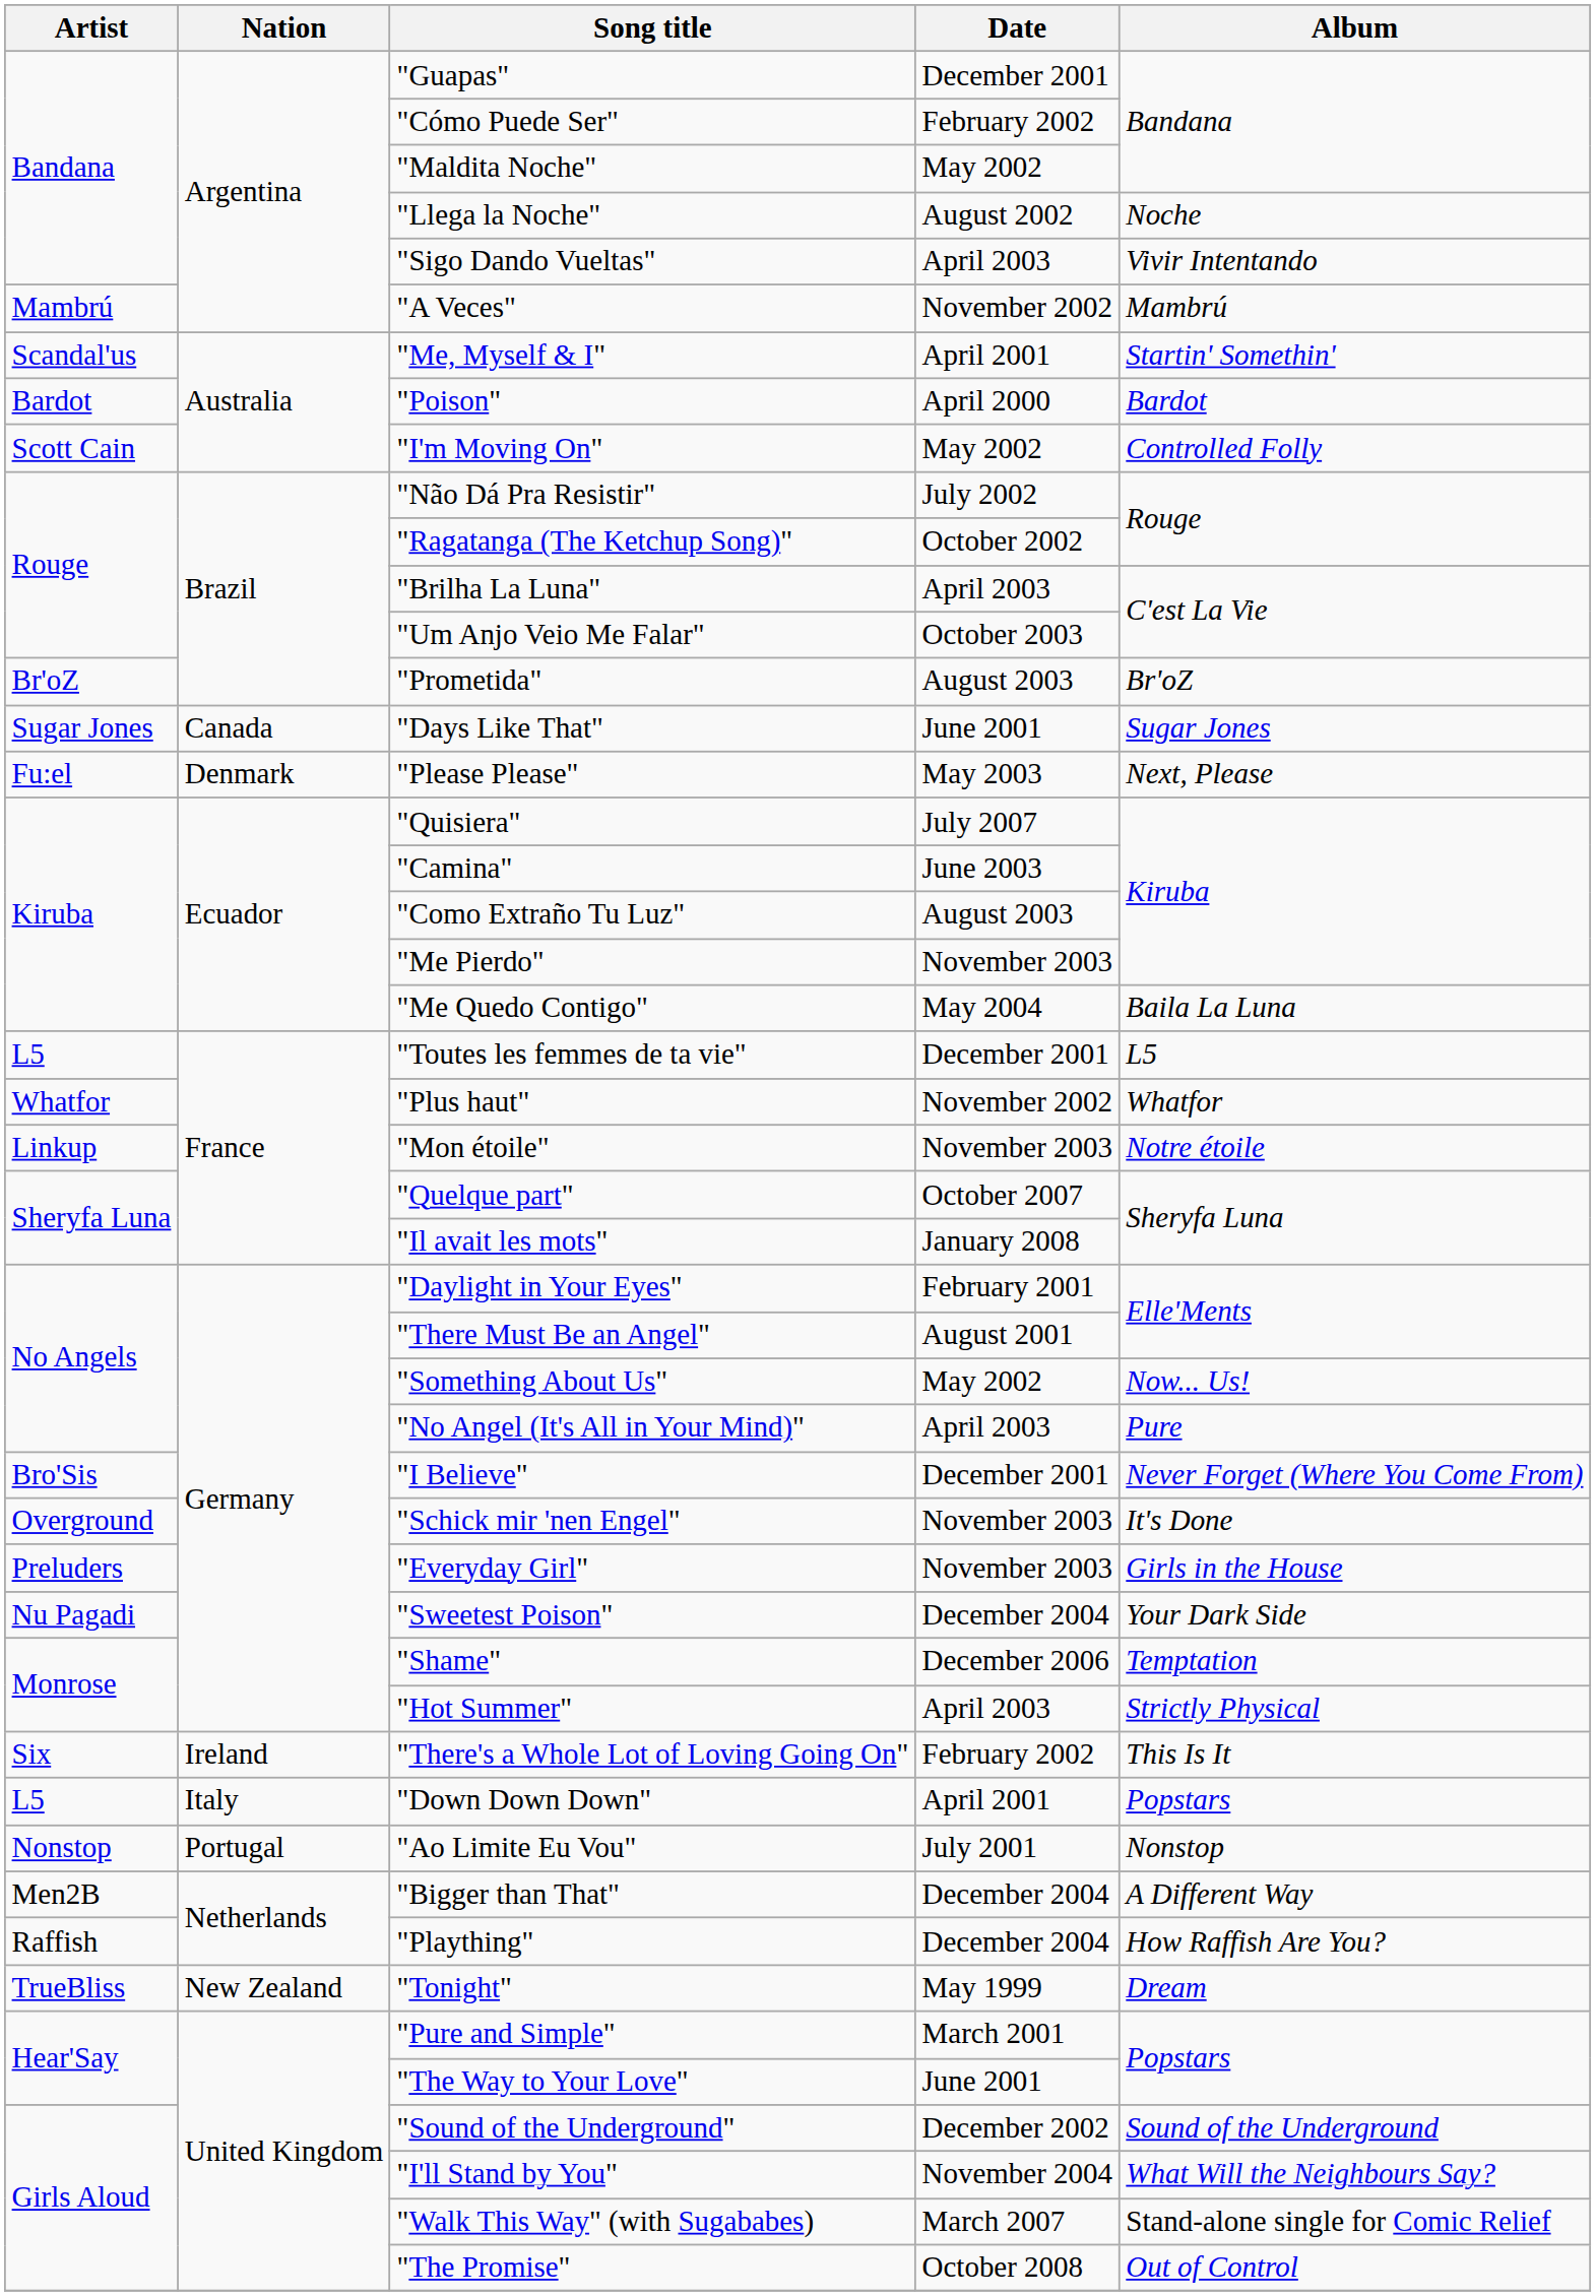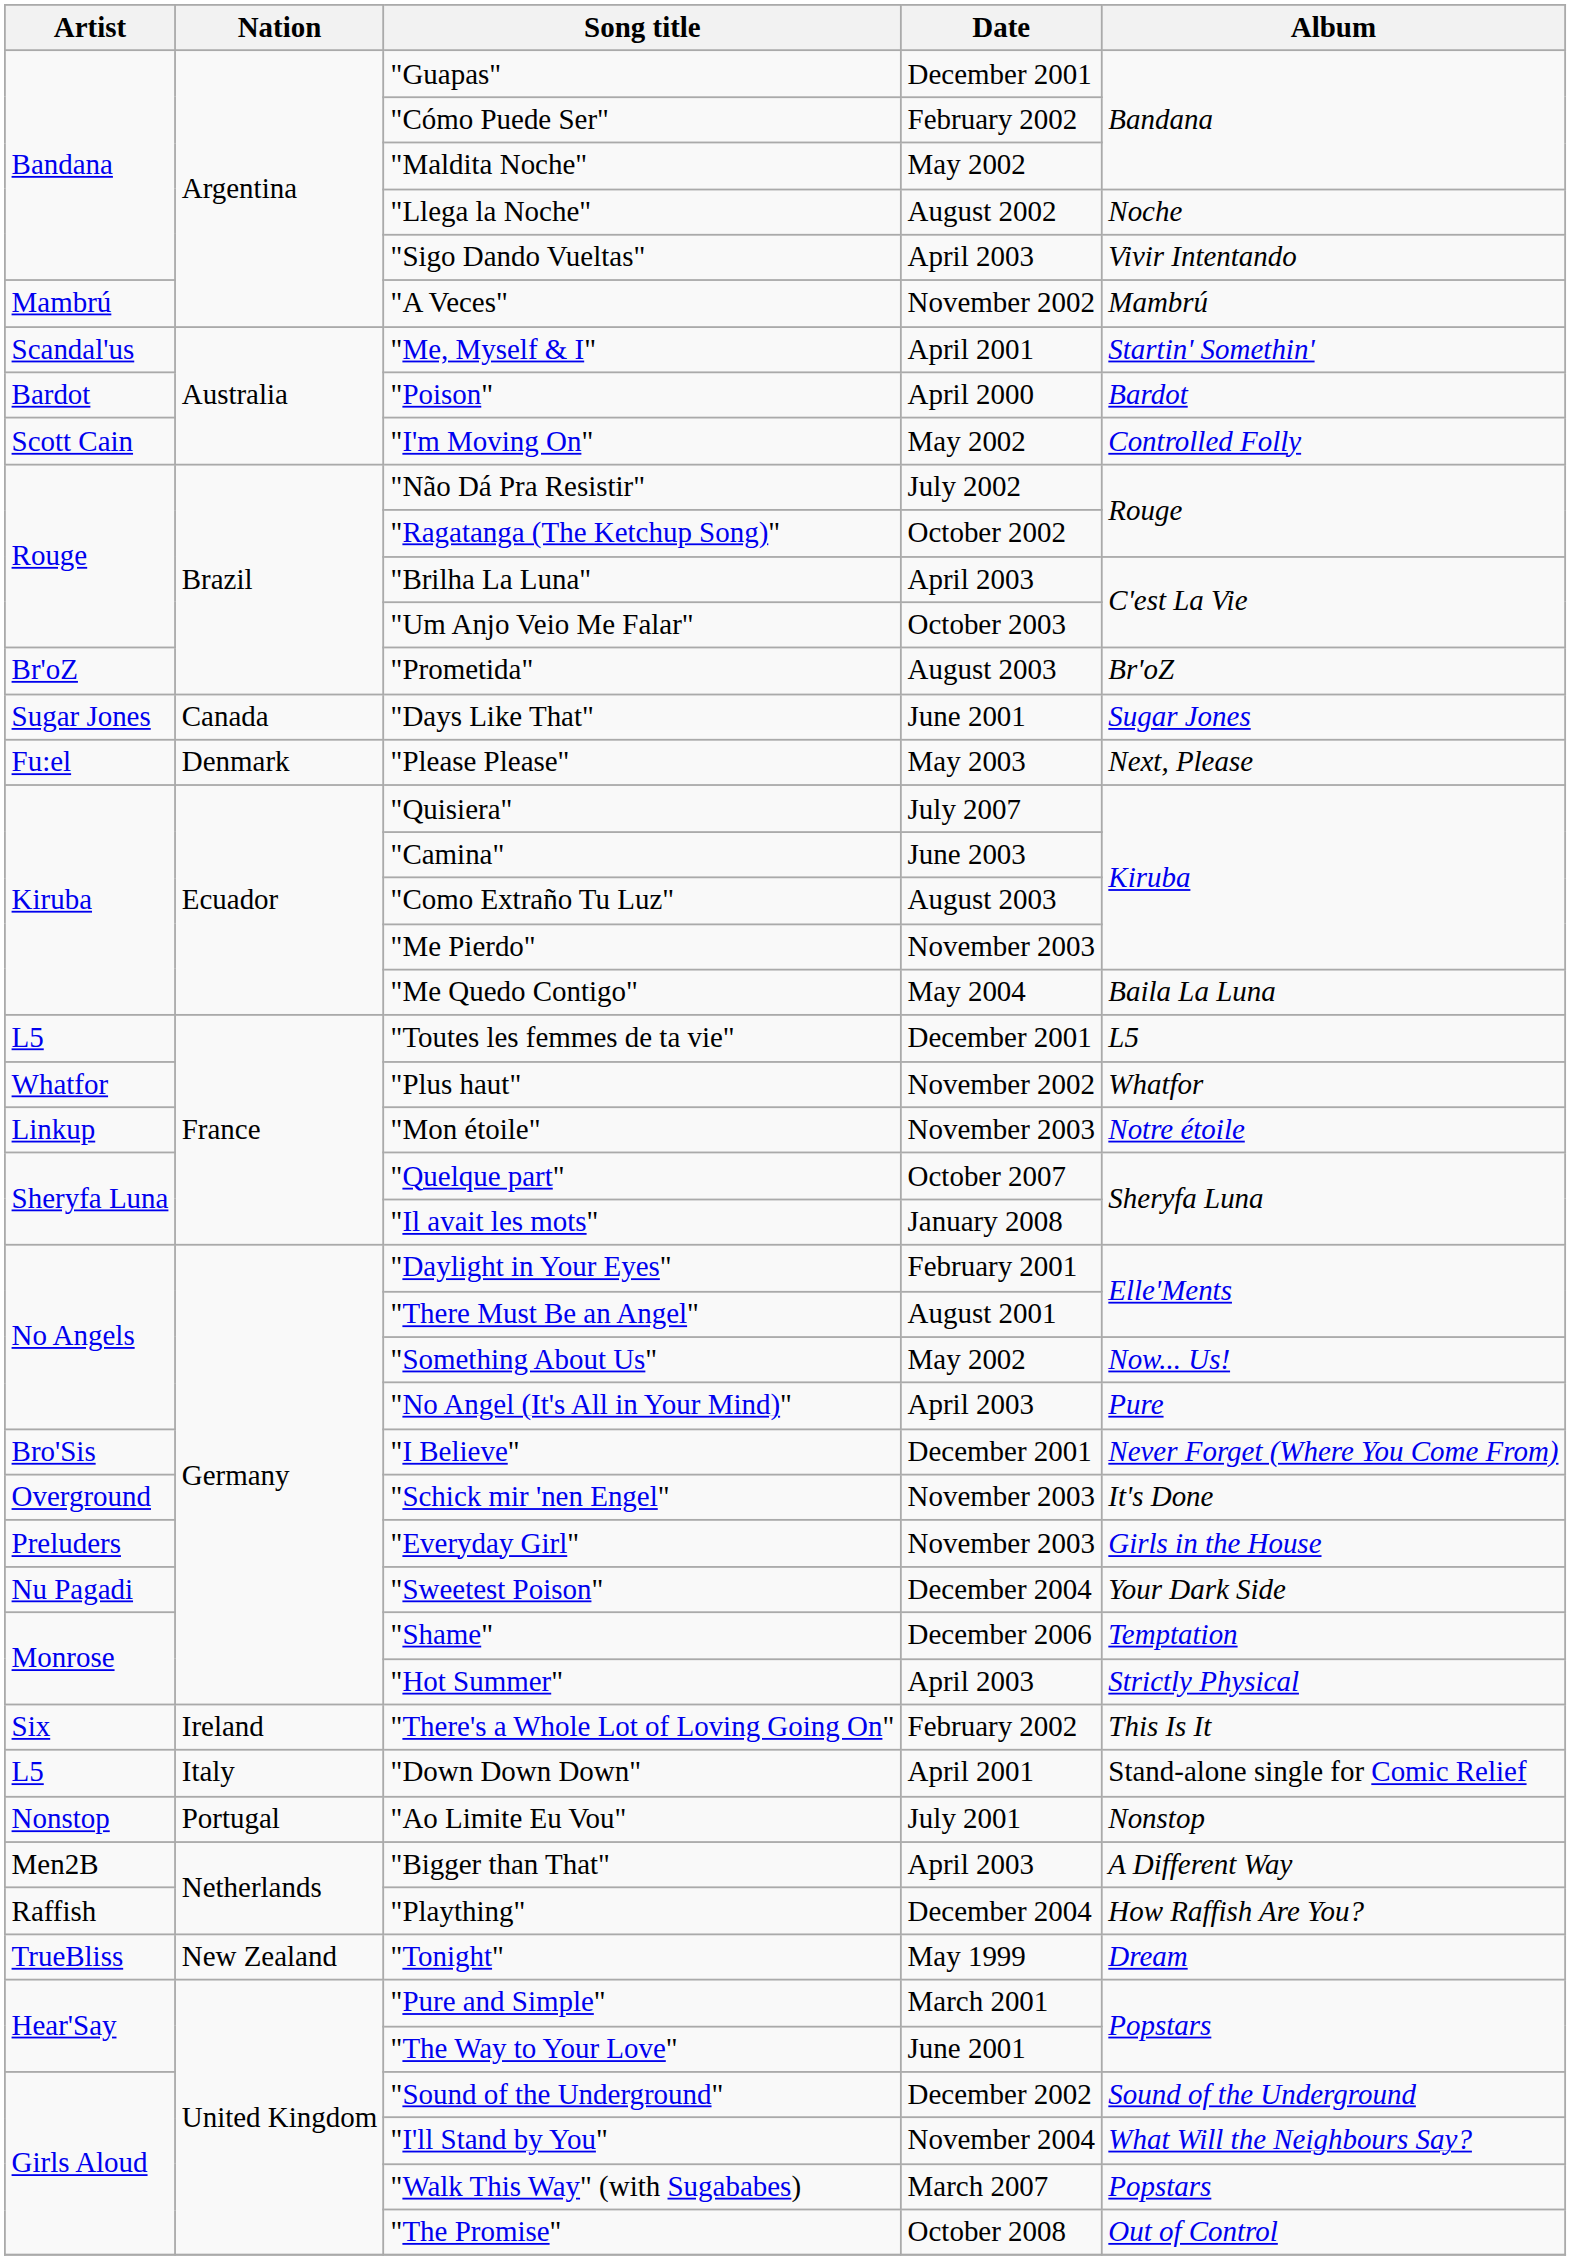"Down Down Down" | Album: Popstars -> Stand-alone single for Comic Relief
"Bigger than That" | Date: December 2004 -> April 2003
"Walk This Way" (with Sugababes) | Album: Stand-alone single for Comic Relief -> Popstars
